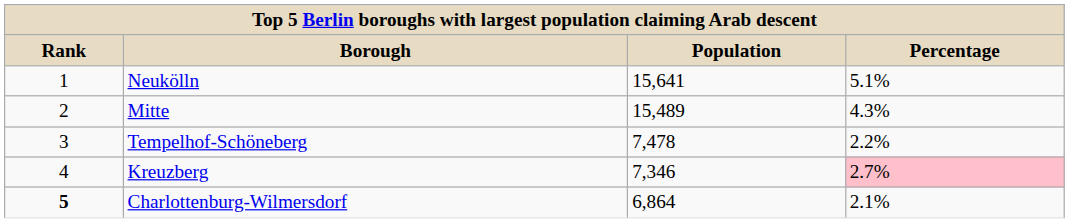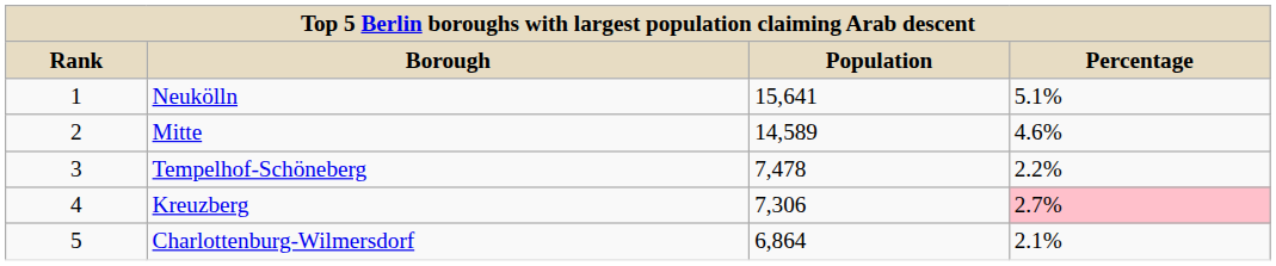Mitte | Population: 15,489 -> 14,589
Mitte | Percentage: 4.3% -> 4.6%
Kreuzberg | Population: 7,346 -> 7,306
Charlottenburg-Wilmersdorf | Rank: bold -> normal
